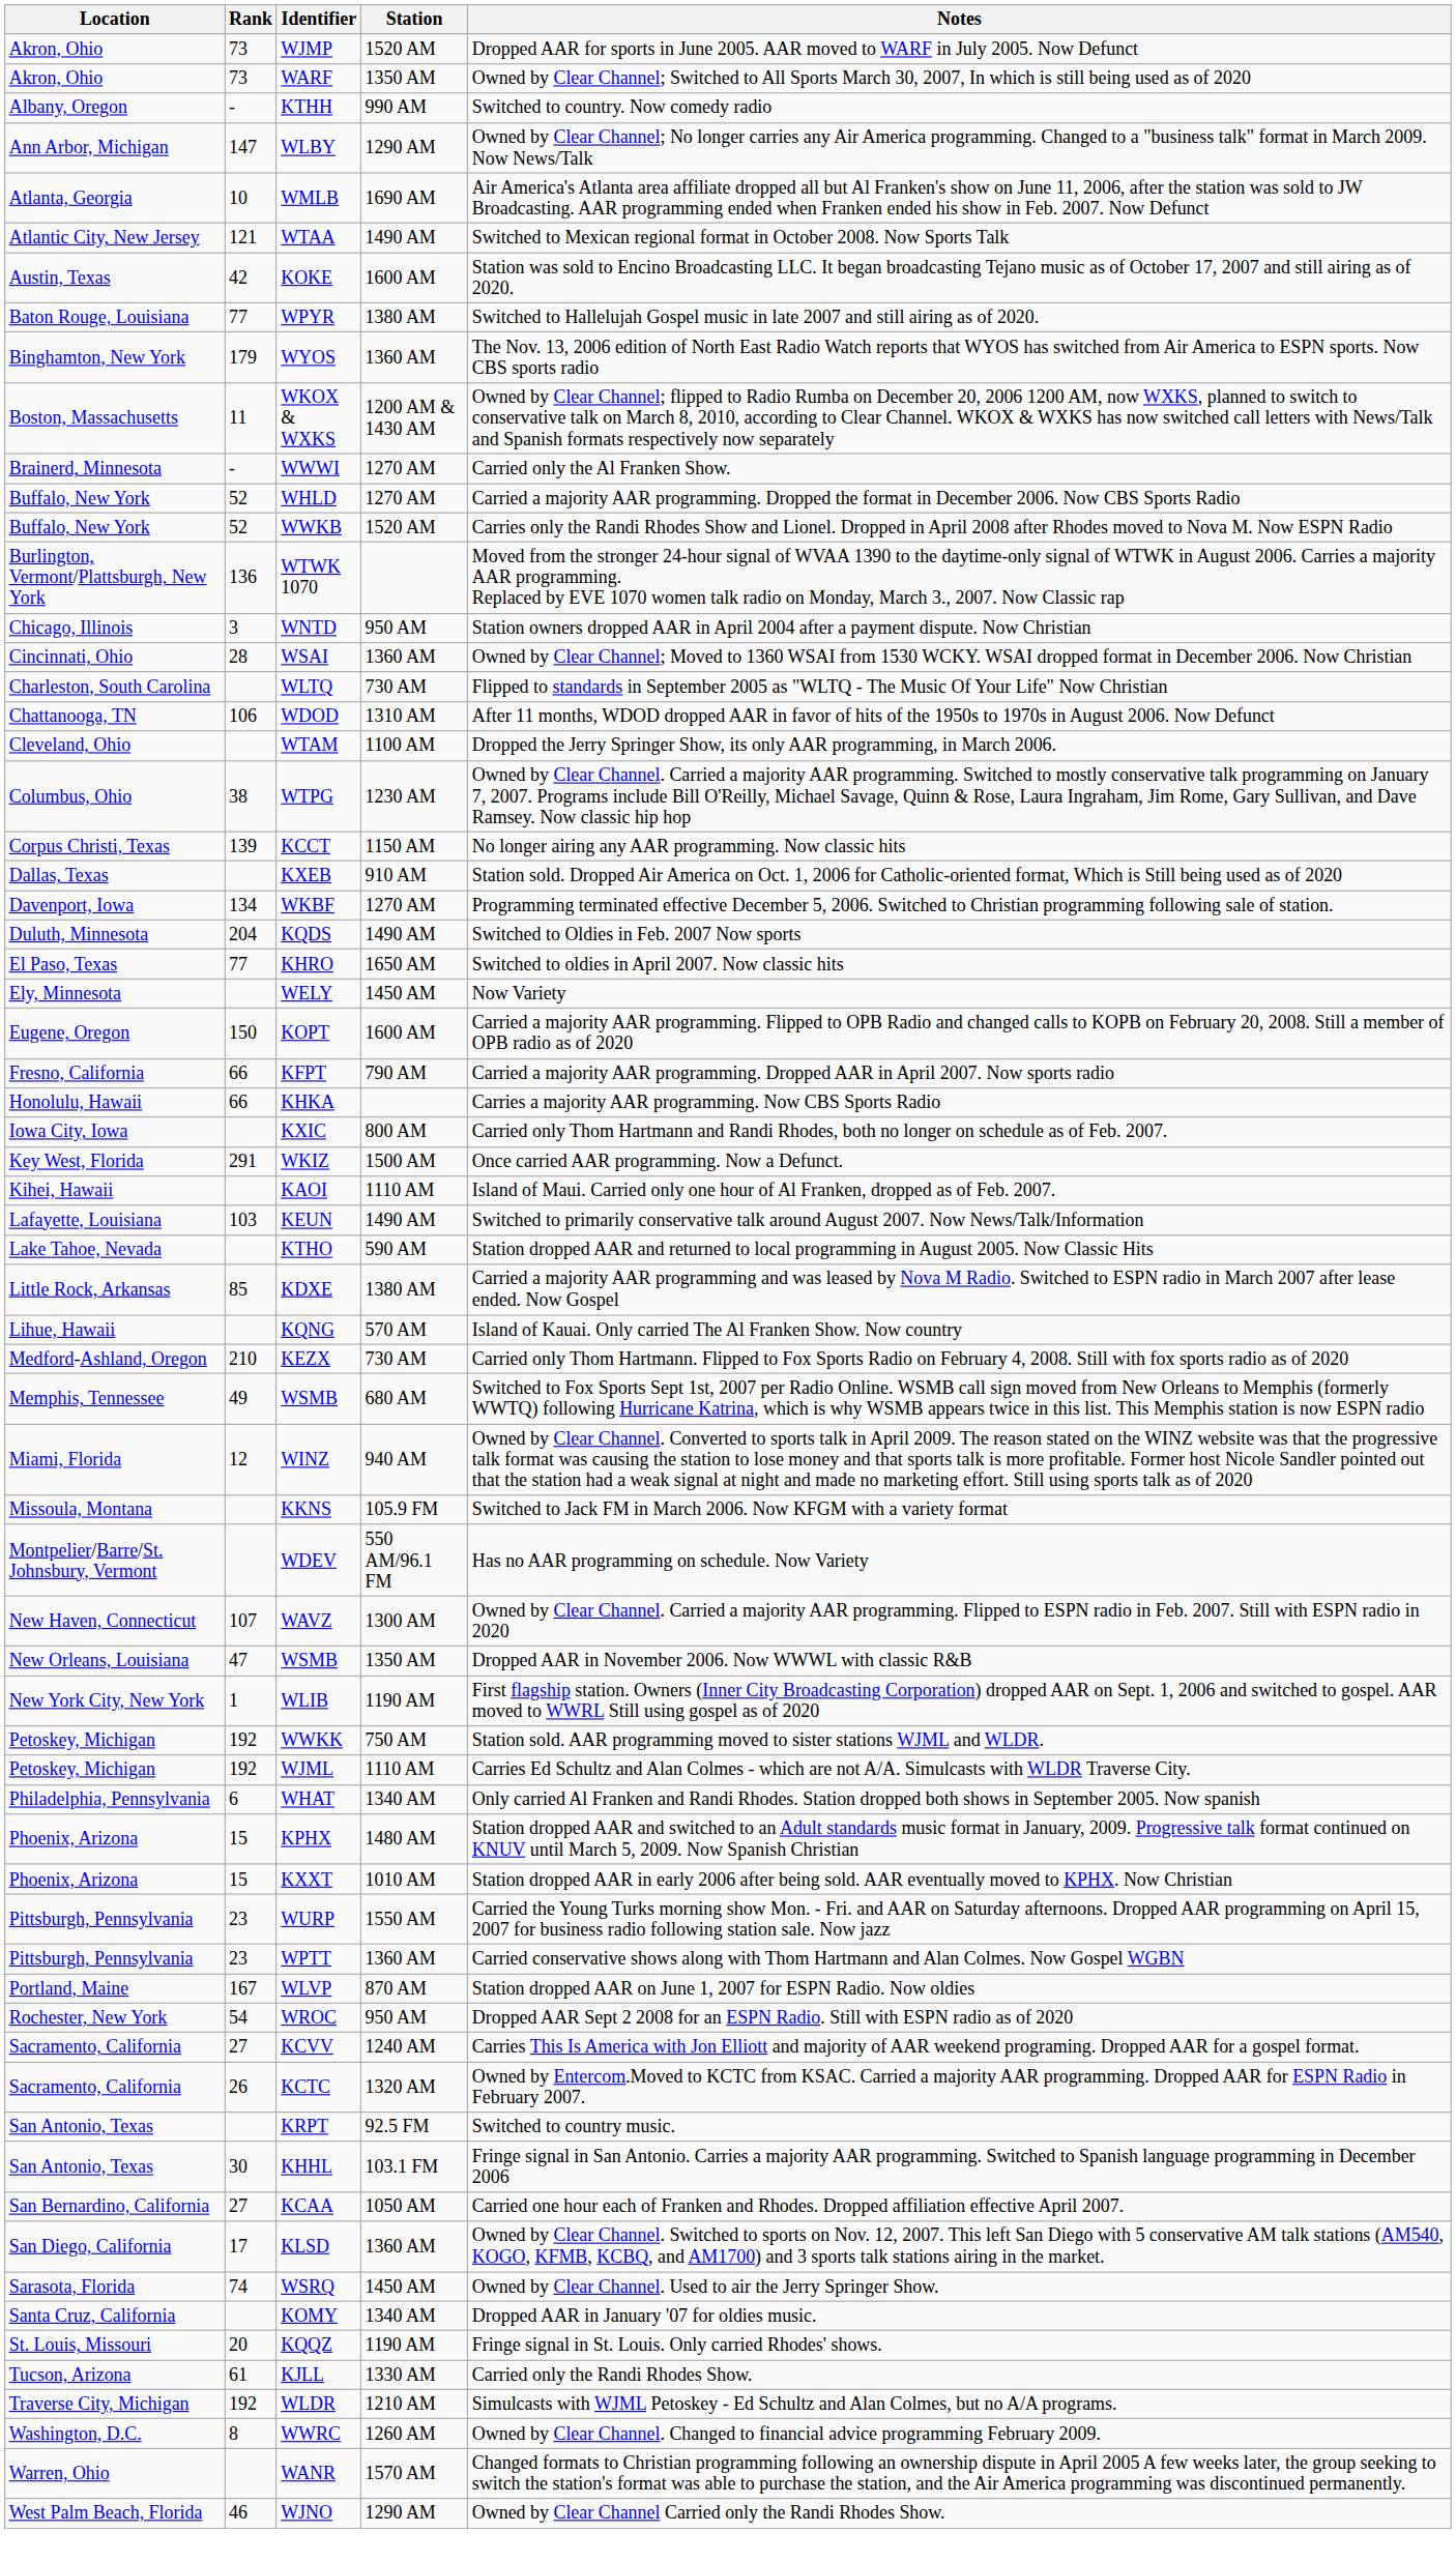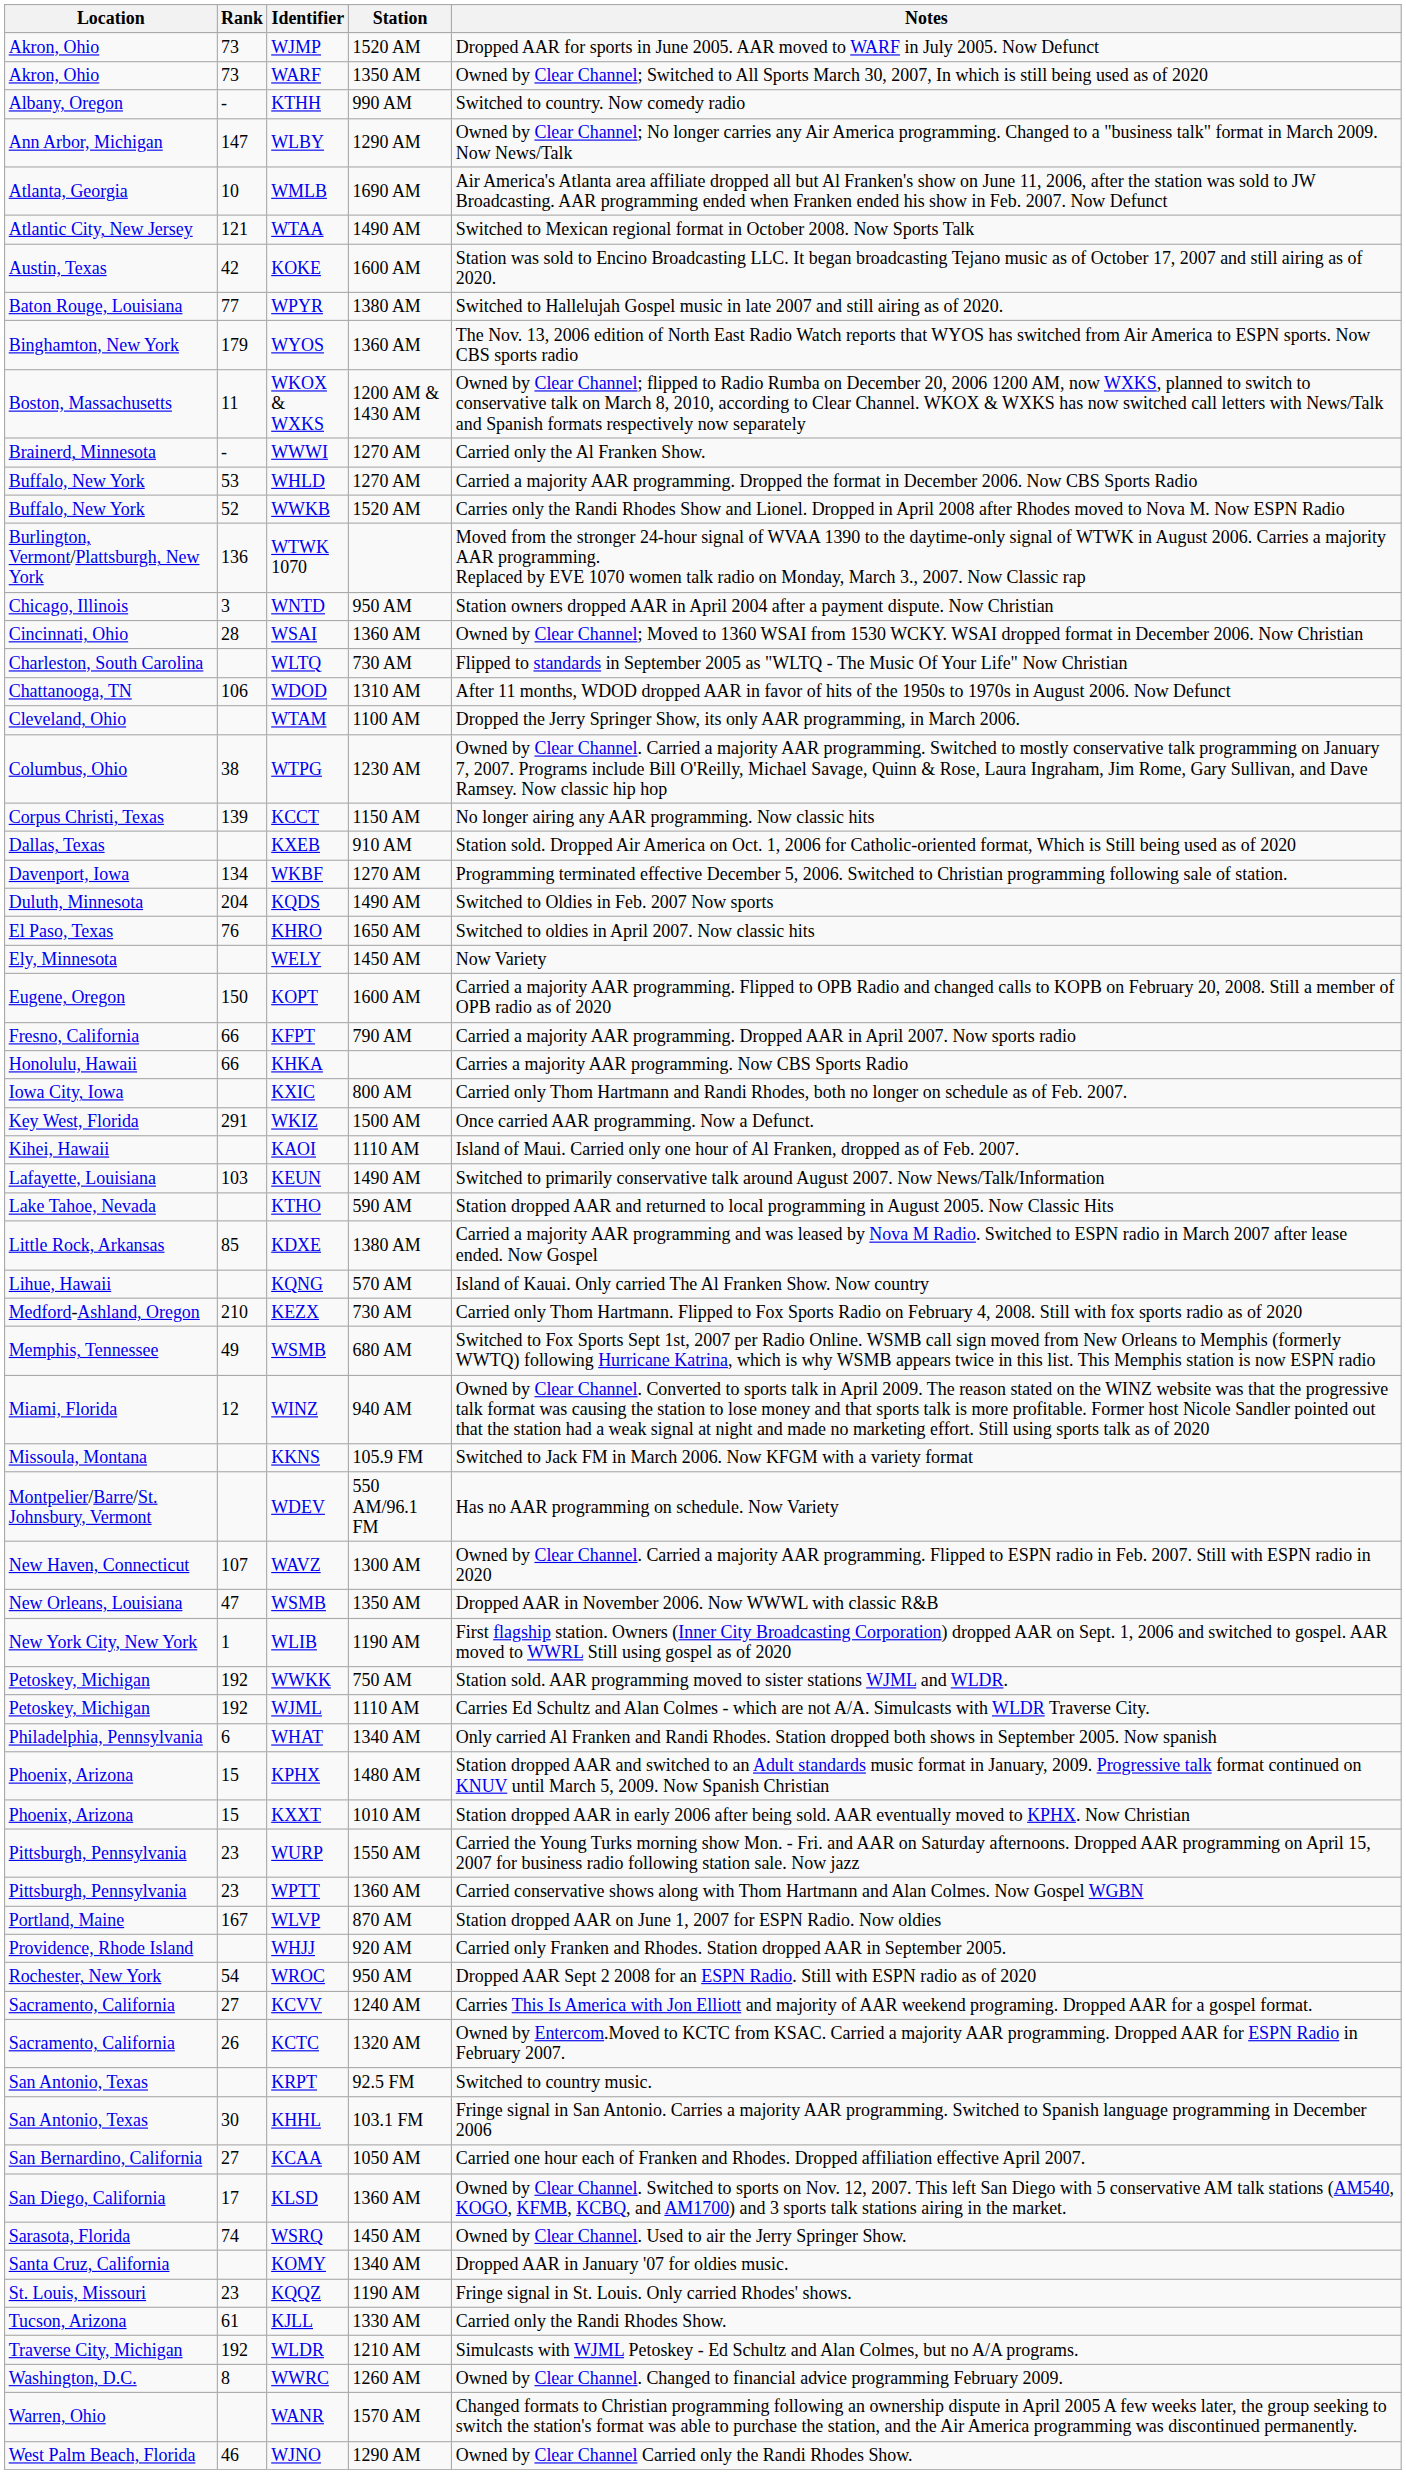WHLD | Rank: 52 -> 53
KHRO | Rank: 77 -> 76
+ row: Providence, Rhode Island | WHJJ | 920 AM | Carried only Franken and Rhodes. Station dropped AAR in September 2005.
KQQZ | Rank: 20 -> 23
